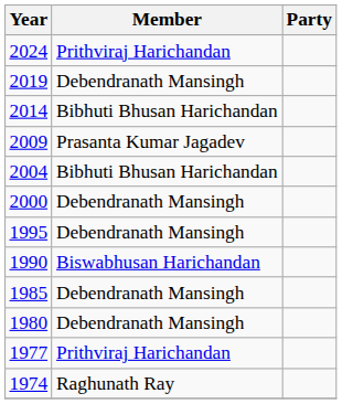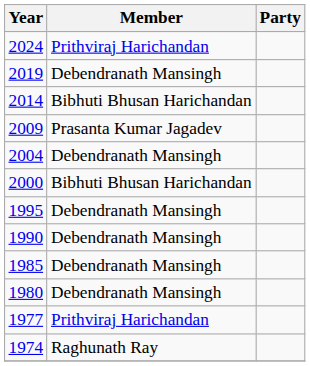2004 | Member: Bibhuti Bhusan Harichandan -> Debendranath Mansingh
2000 | Member: Debendranath Mansingh -> Bibhuti Bhusan Harichandan
1990 | Member: Biswabhusan Harichandan -> Debendranath Mansingh
